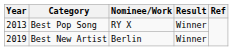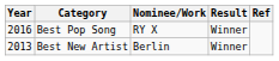Best Pop Song | Year: 2013 -> 2016
Best New Artist | Year: 2019 -> 2013
